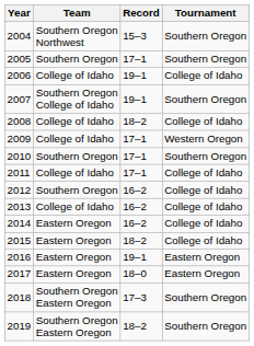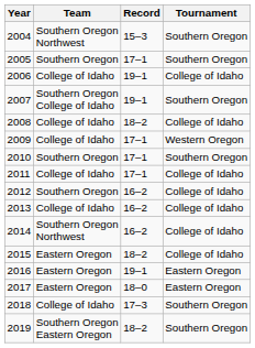2014 | Team: Eastern Oregon -> Southern Oregon Northwest
2018 | Team: Southern Oregon Eastern Oregon -> College of Idaho
